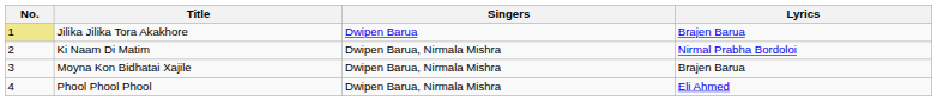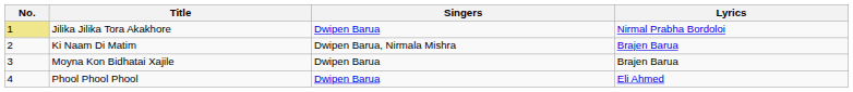Jilika Jilika Tora Akakhore | Lyrics: Brajen Barua -> Nirmal Prabha Bordoloi
Ki Naam Di Matim | Lyrics: Nirmal Prabha Bordoloi -> Brajen Barua
Moyna Kon Bidhatai Xajile | Singers: Dwipen Barua, Nirmala Mishra -> Dwipen Barua
Phool Phool Phool | Singers: Dwipen Barua, Nirmala Mishra -> Dwipen Barua
